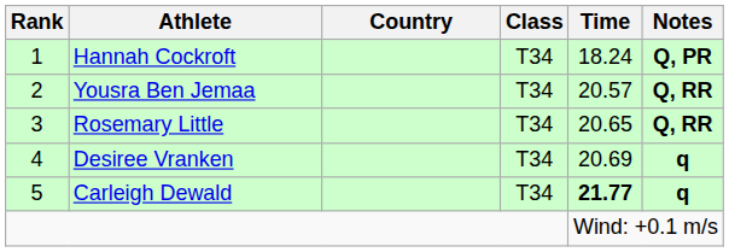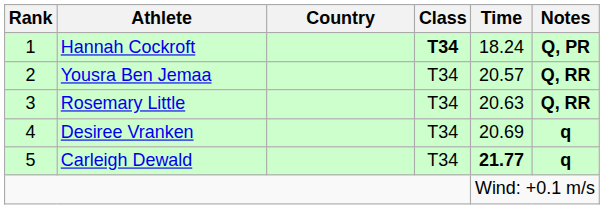Hannah Cockroft | Class: normal -> bold
Rosemary Little | Time: 20.65 -> 20.63
